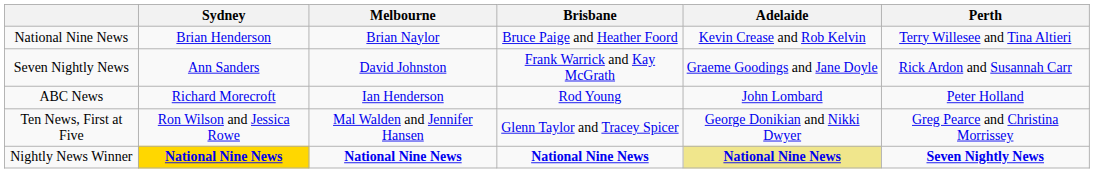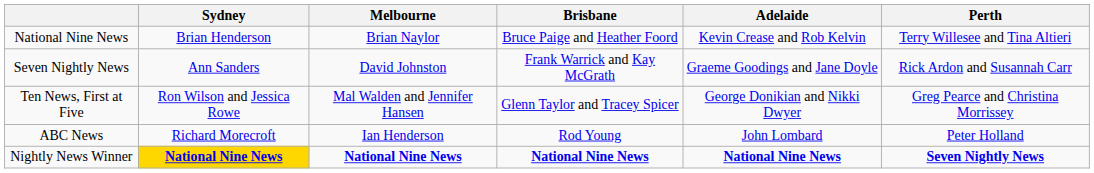rows swapped: Ten News, First at Five <-> ABC News
Nightly News Winner | Adelaide: khaki background -> no background
